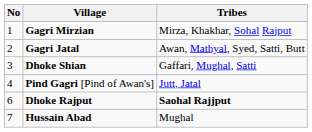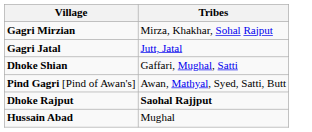- column: No | 1 | 2 | 3 | 4 | 6 | 7
Gagri Jatal | Tribes: Awan, Mathyal, Syed, Satti, Butt -> Jutt, Jatal
Pind Gagri [Pind of Awan's] | Tribes: Jutt, Jatal -> Awan, Mathyal, Syed, Satti, Butt
